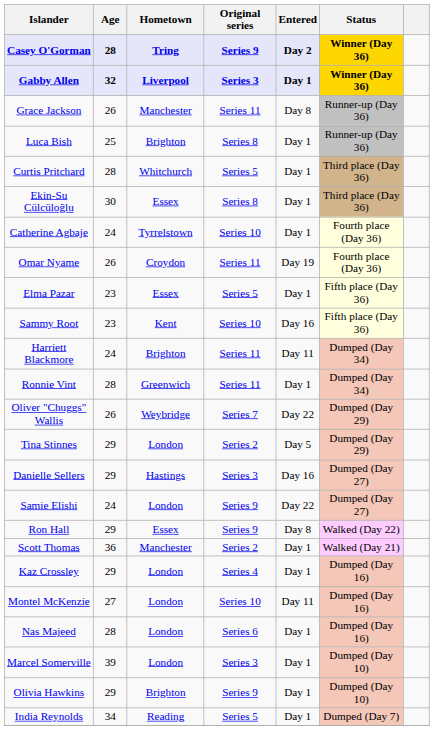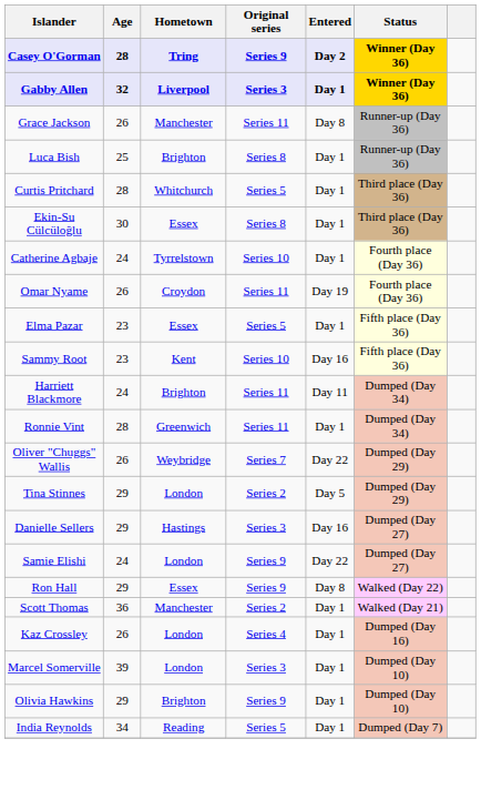Kaz Crossley | Age: 29 -> 26
- row: Montel McKenzie | 27 | London | Series 10 | Day 11 | Dumped (Day 16)
- row: Nas Majeed | 28 | London | Series 6 | Day 1 | Dumped (Day 16)
